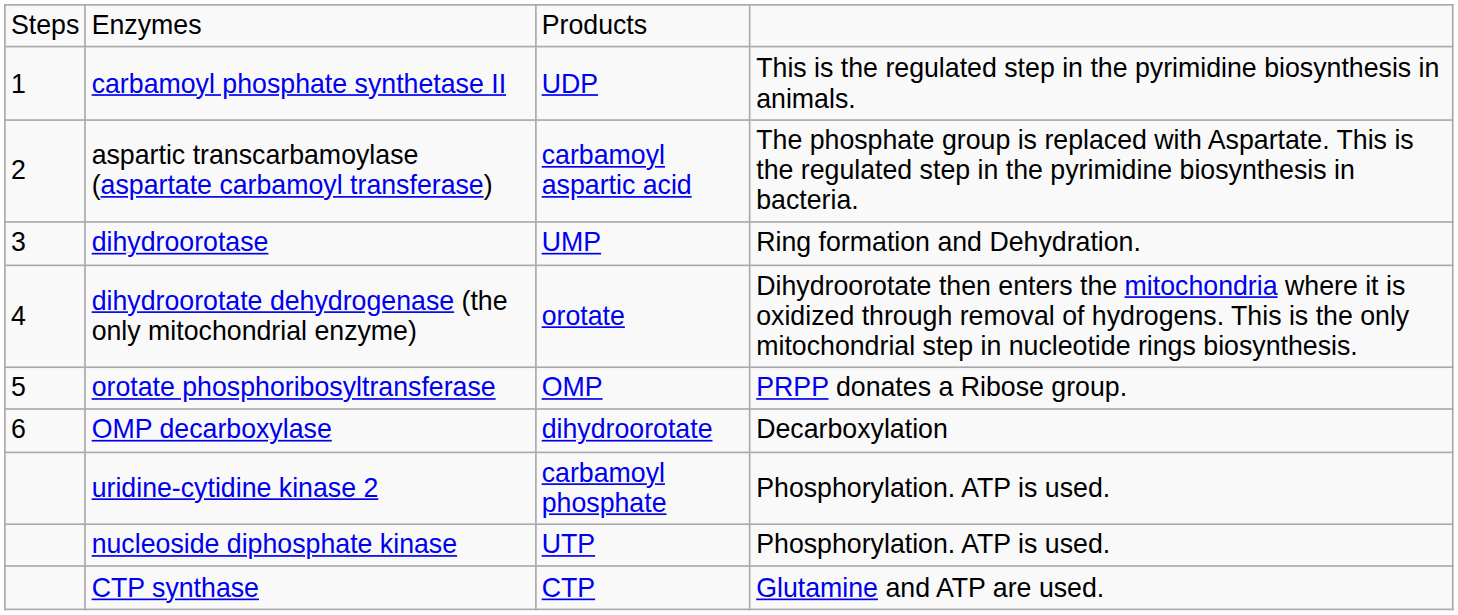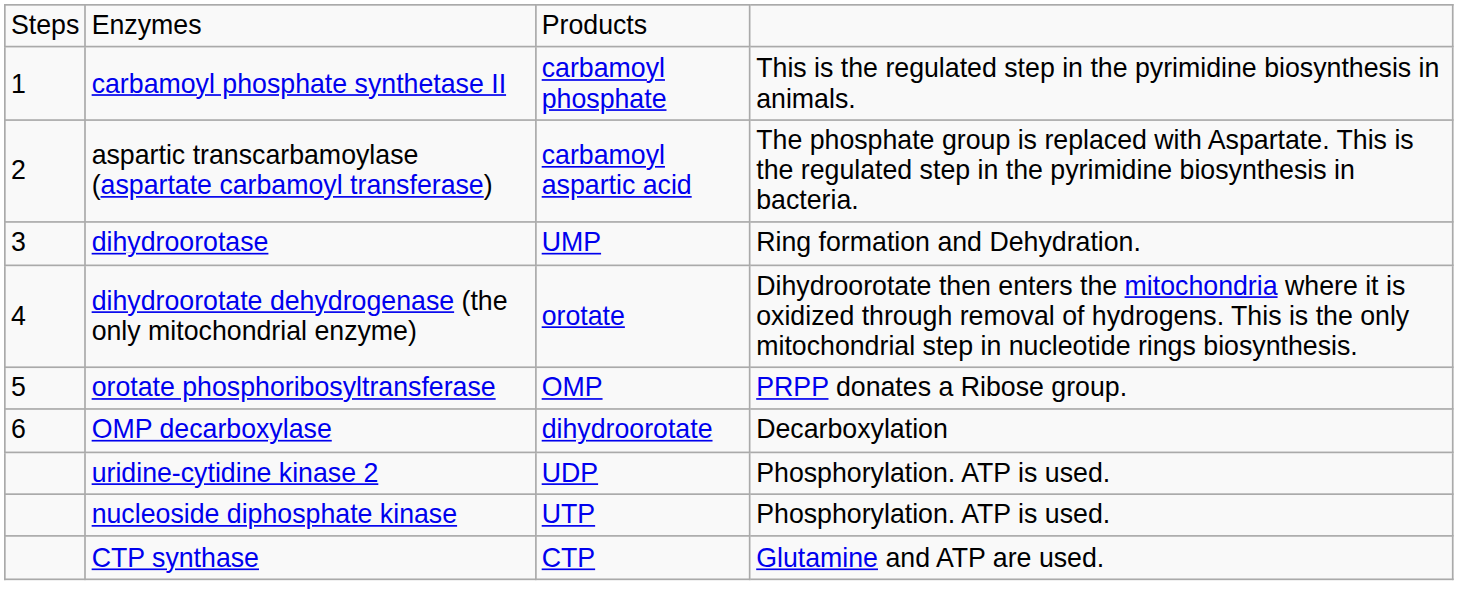carbamoyl phosphate synthetase II | column 3: UDP -> carbamoyl phosphate
uridine-cytidine kinase 2 | column 3: carbamoyl phosphate -> UDP
